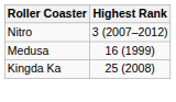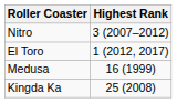+ row: El Toro | 1 (2012, 2017)
